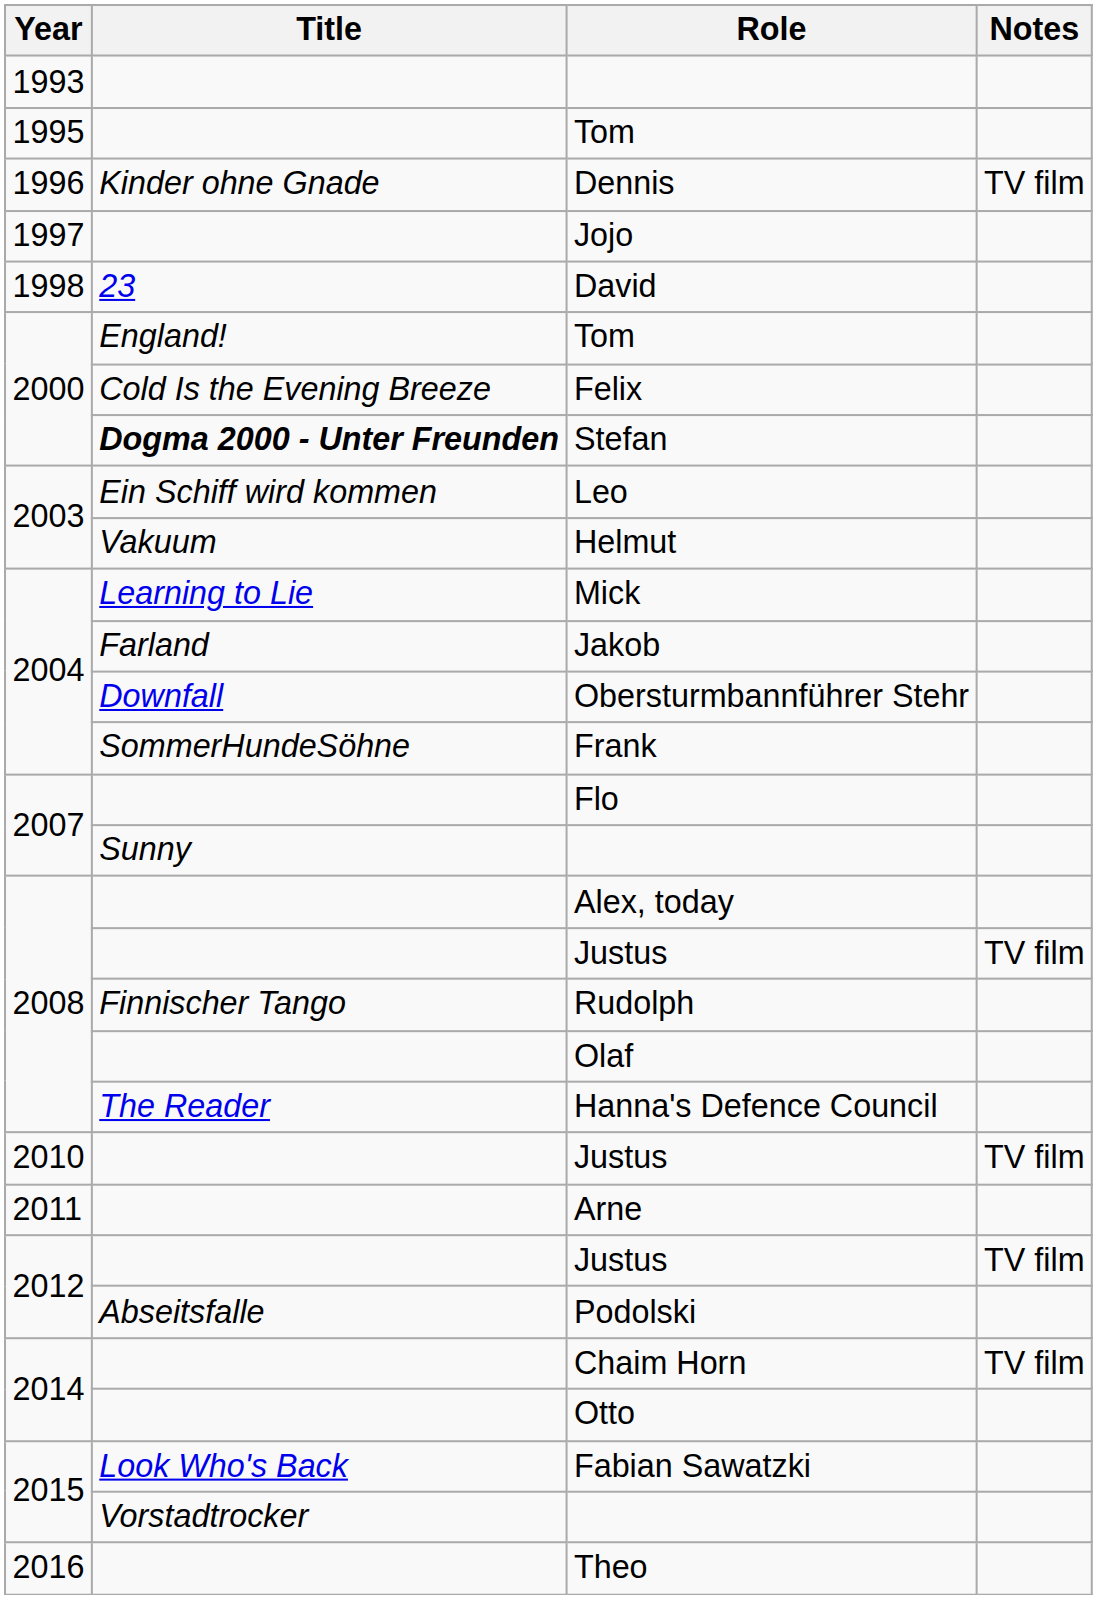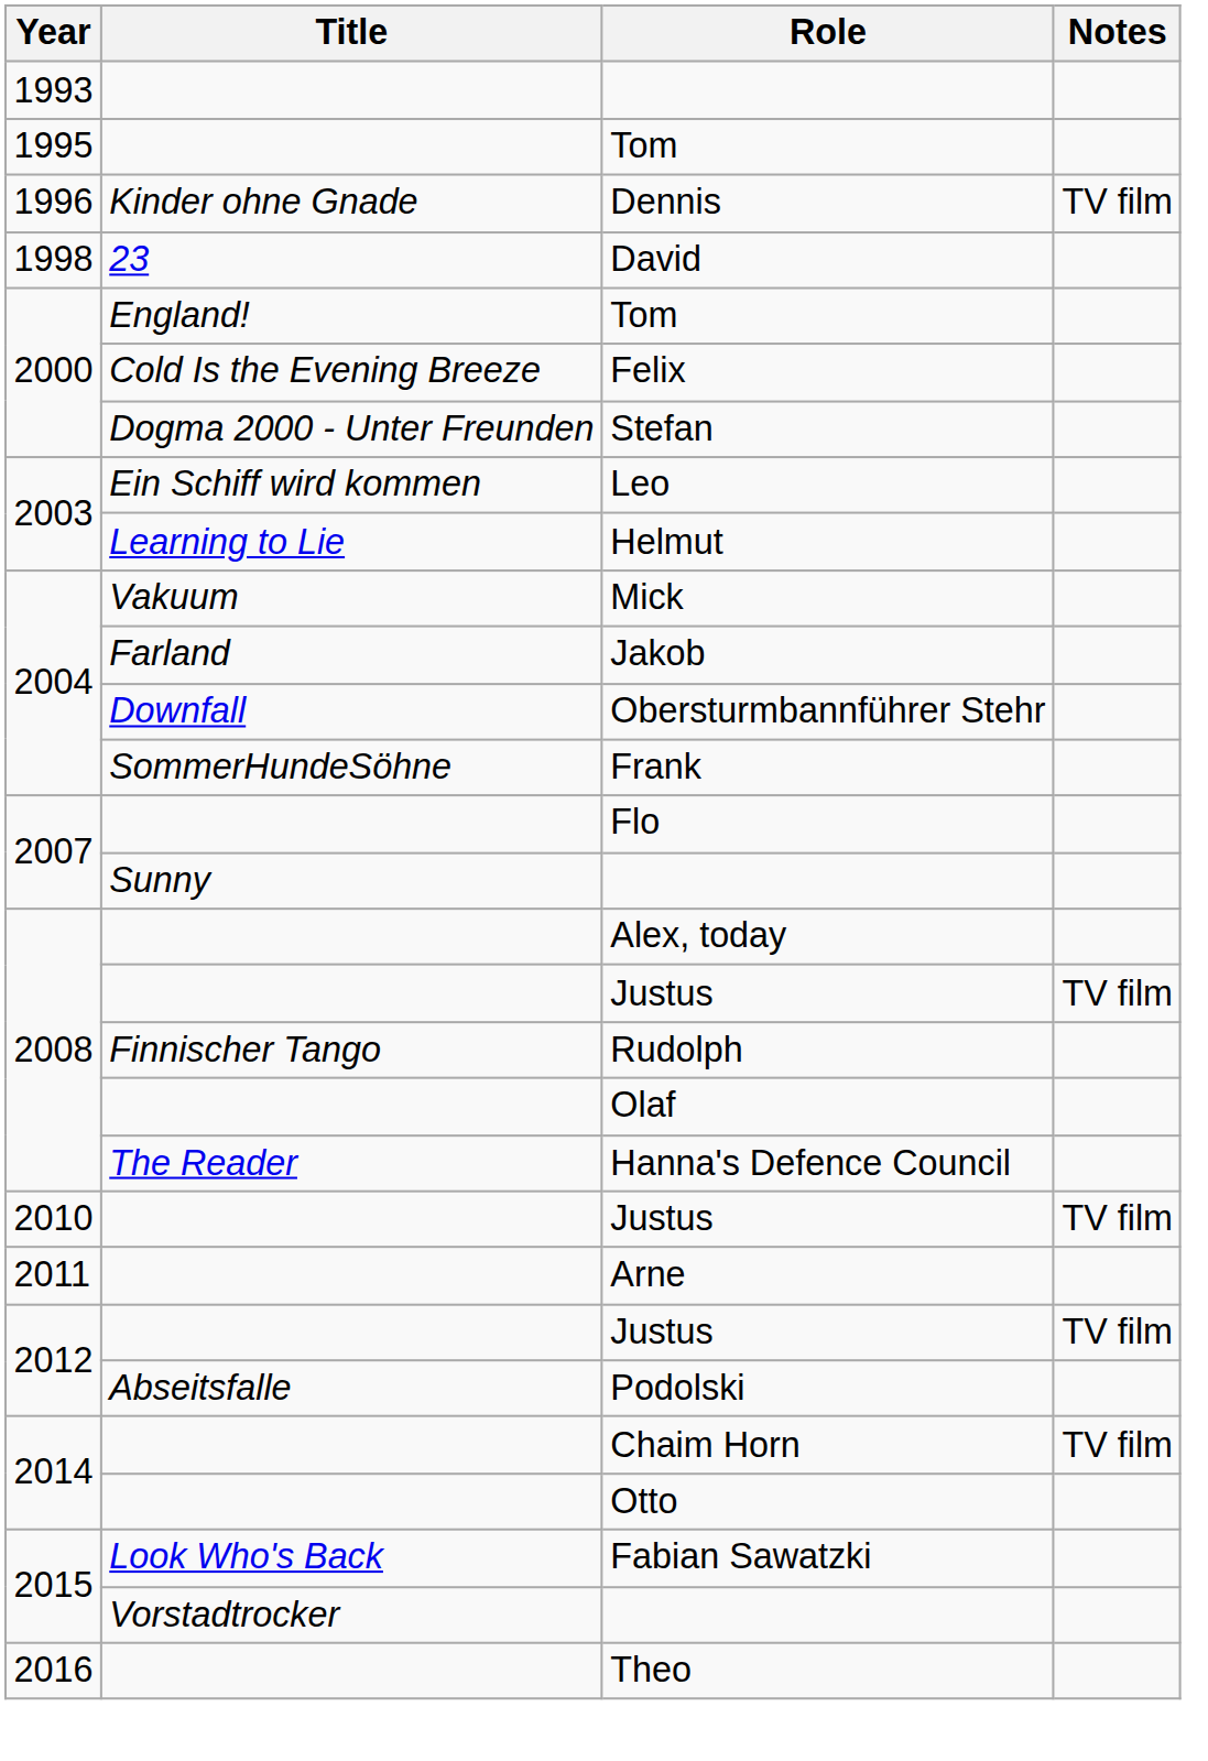- row: 1997 | Jojo
Stefan | Title: bold -> normal
Helmut | Title: Vakuum -> Learning to Lie
Mick | Title: Learning to Lie -> Vakuum
